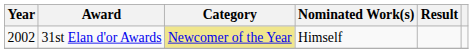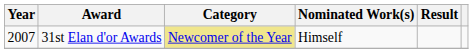31st Elan d'or Awards | Year: 2002 -> 2007
